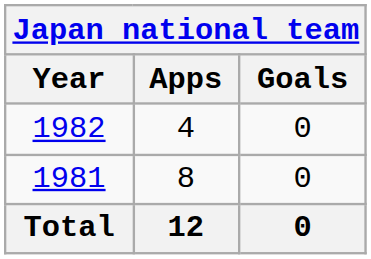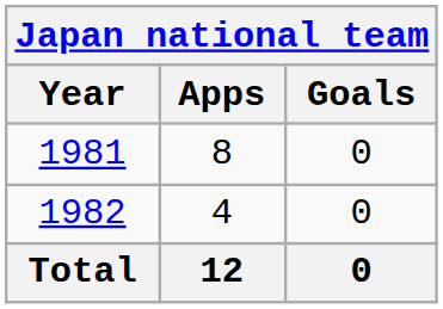rows swapped: 1981 <-> 1982
